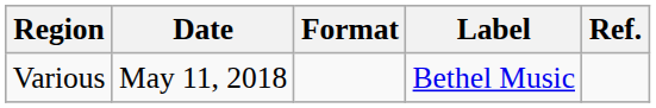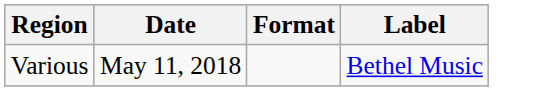- column: Ref.
